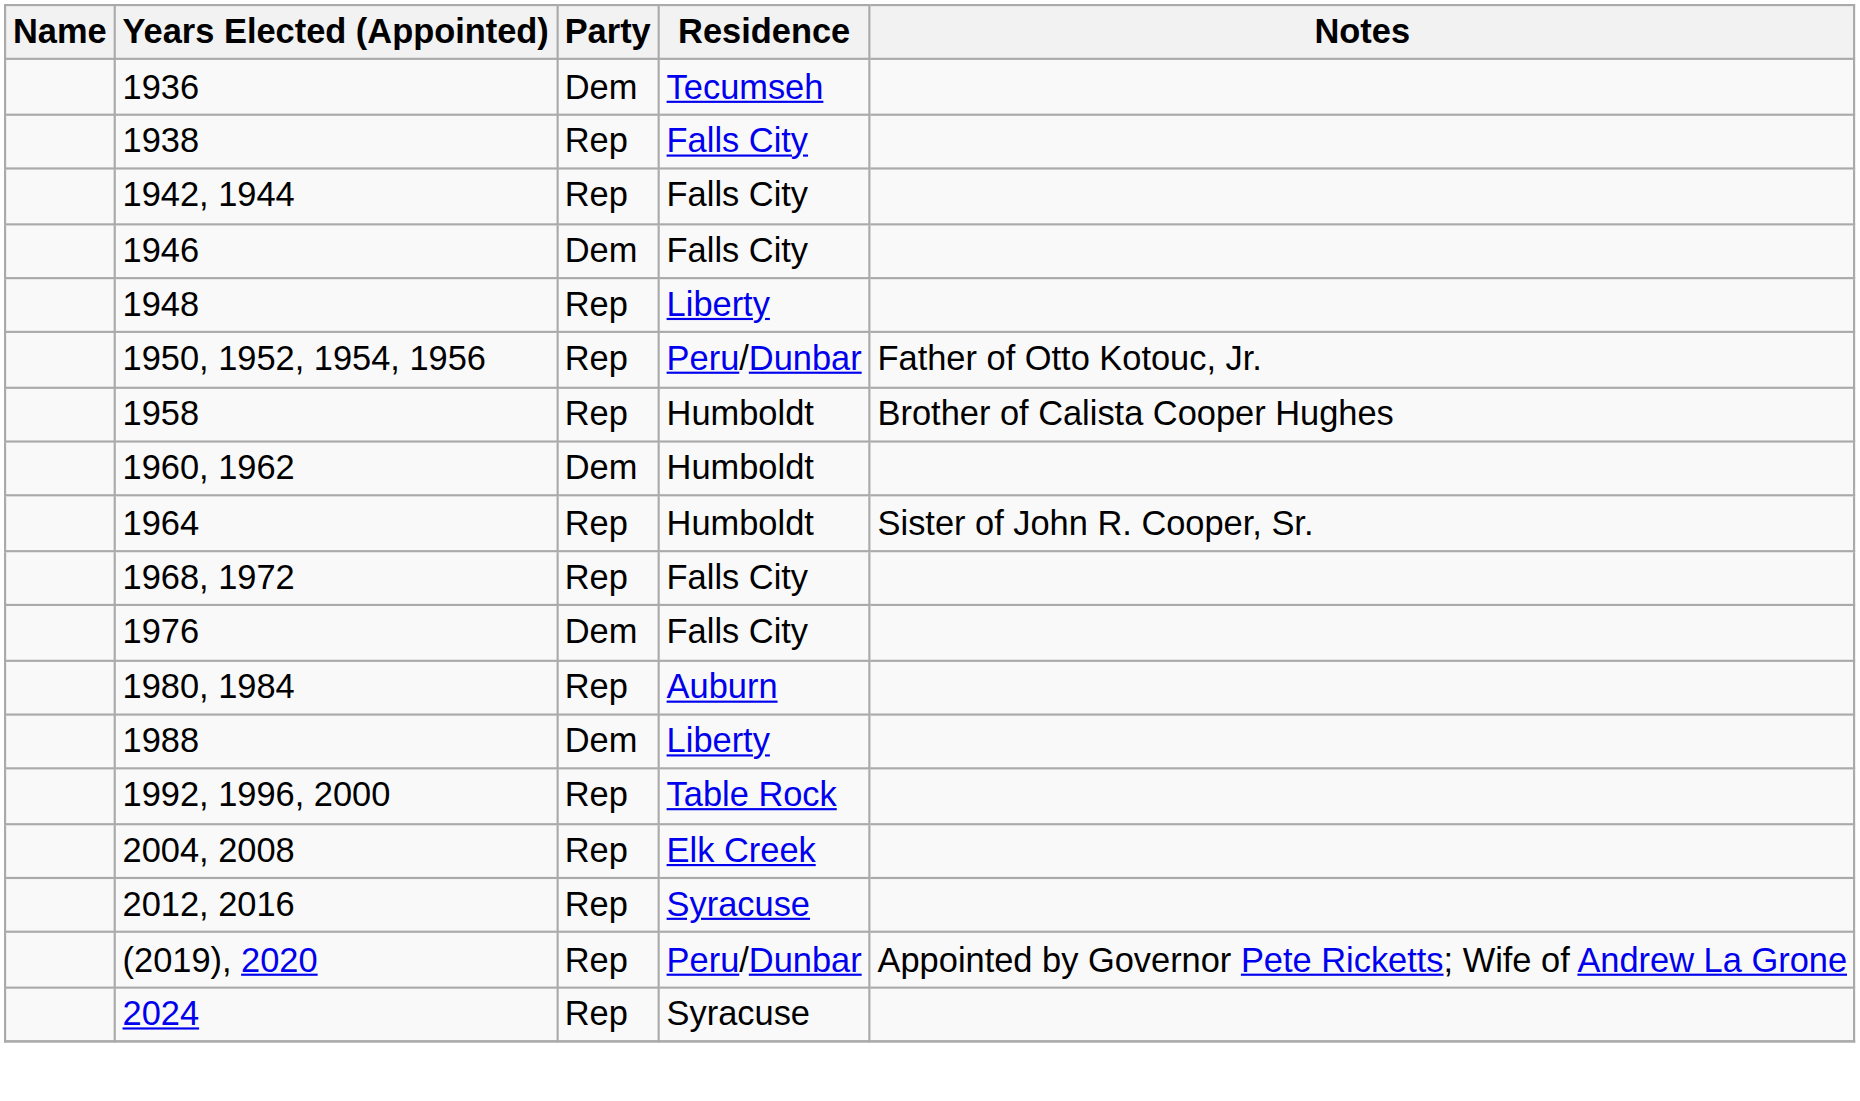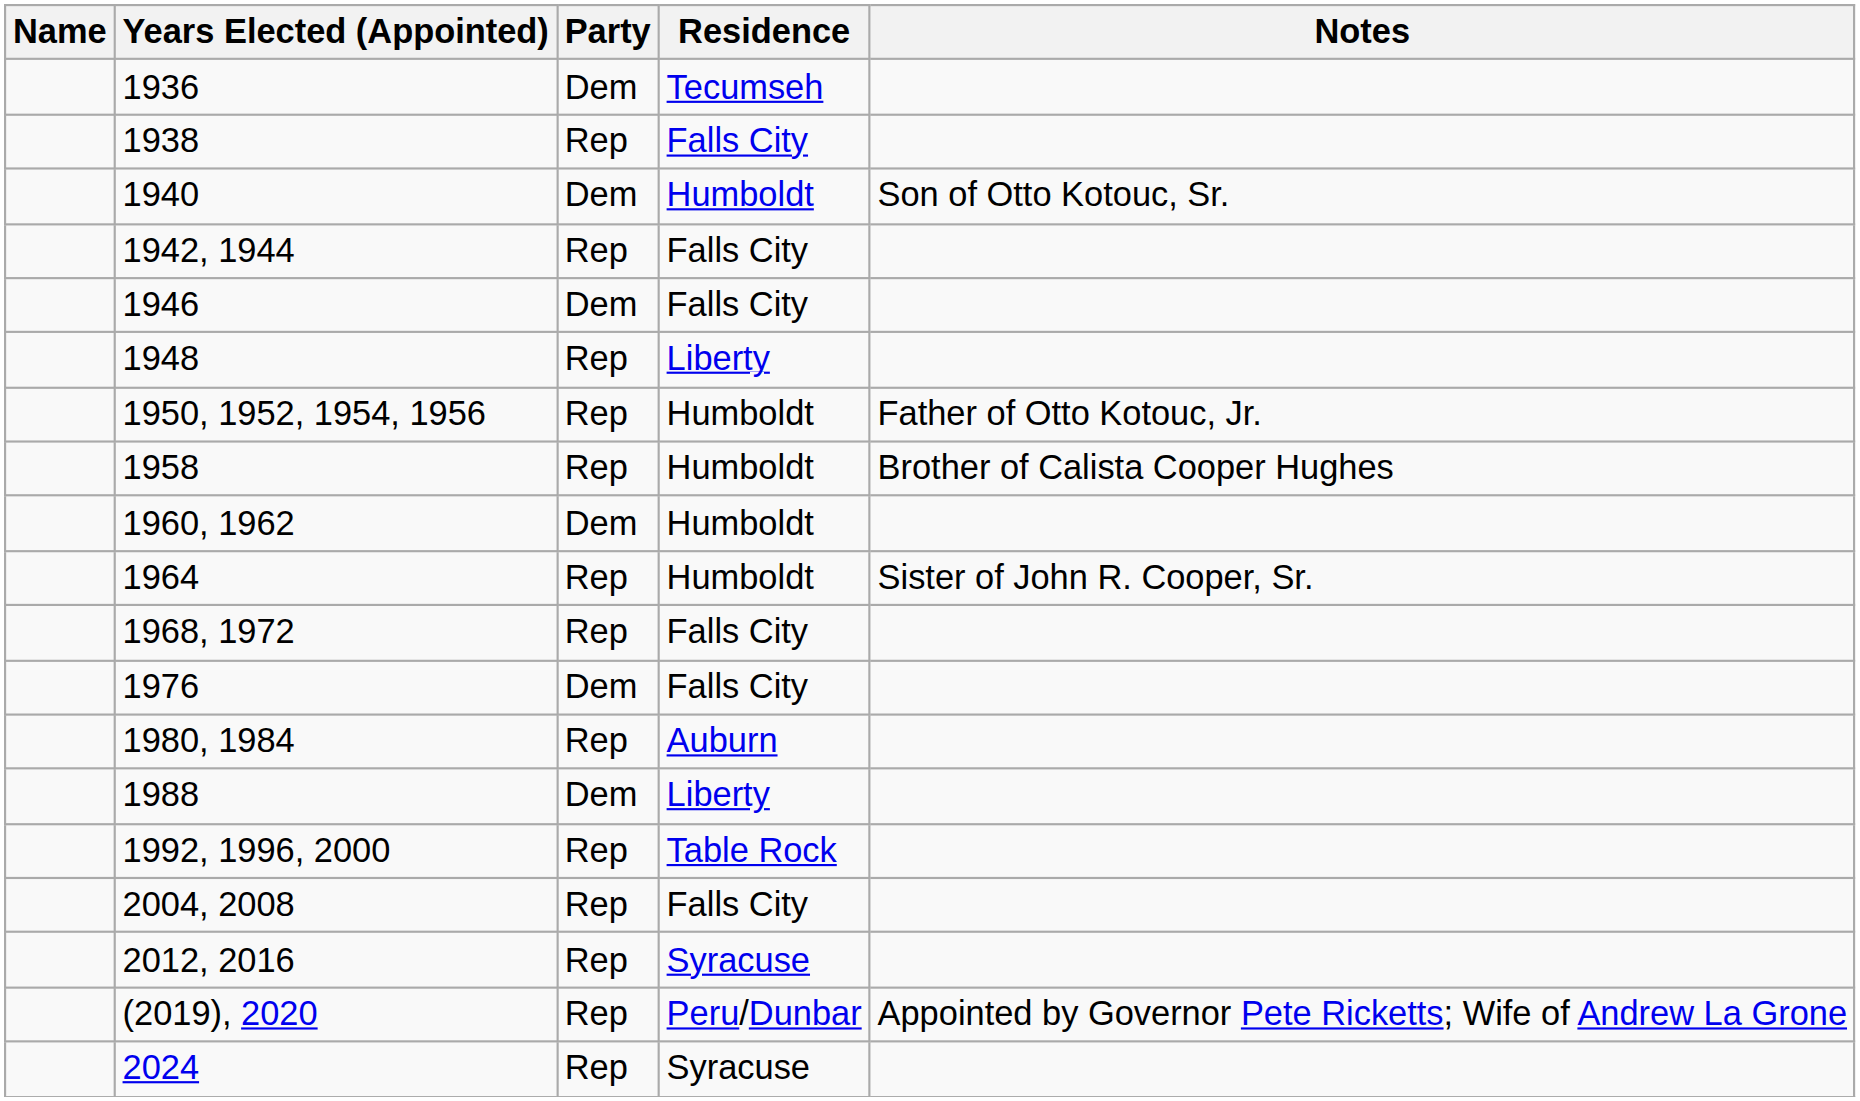+ row: 1940 | Dem | Humboldt | Son of Otto Kotouc, Sr.
1950, 1952, 1954, 1956 | Residence: Peru/Dunbar -> Humboldt
2004, 2008 | Residence: Elk Creek -> Falls City
